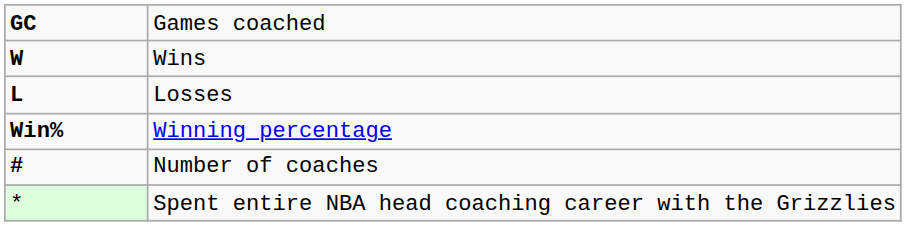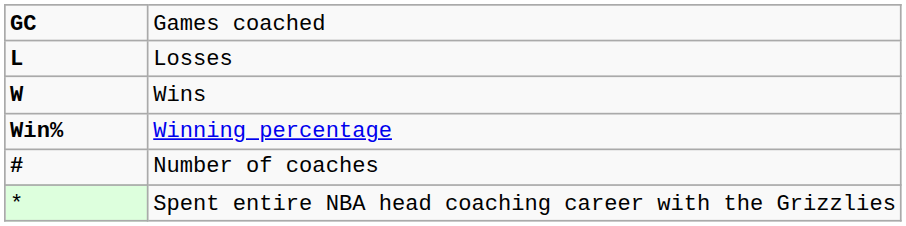rows swapped: Wins <-> Losses
